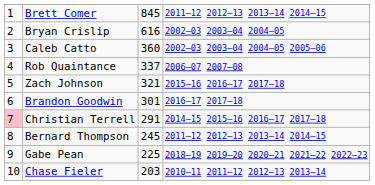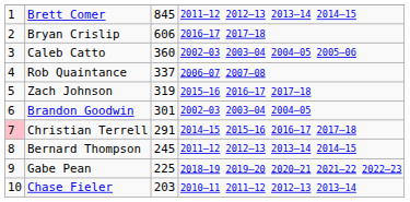Bryan Crislip | column 3: 616 -> 606
Bryan Crislip | column 4: 2002–03 2003–04 2004–05 -> 2016–17 2017–18
Zach Johnson | column 3: 321 -> 319
Brandon Goodwin | column 4: 2016–17 2017–18 -> 2002–03 2003–04 2004–05
